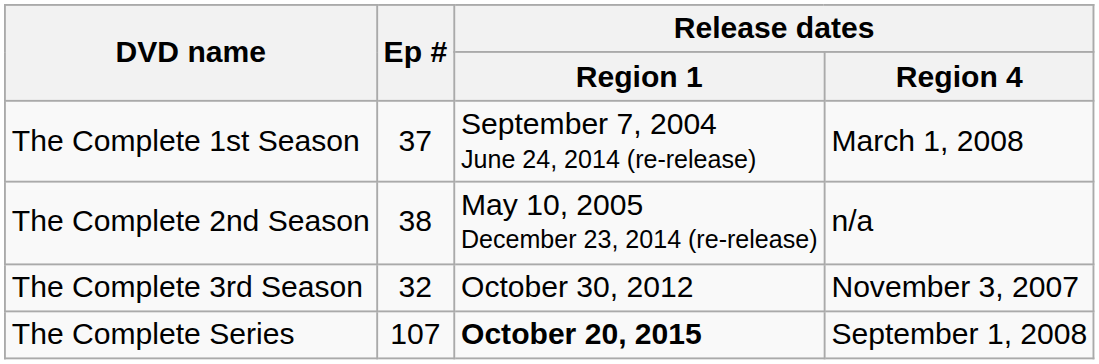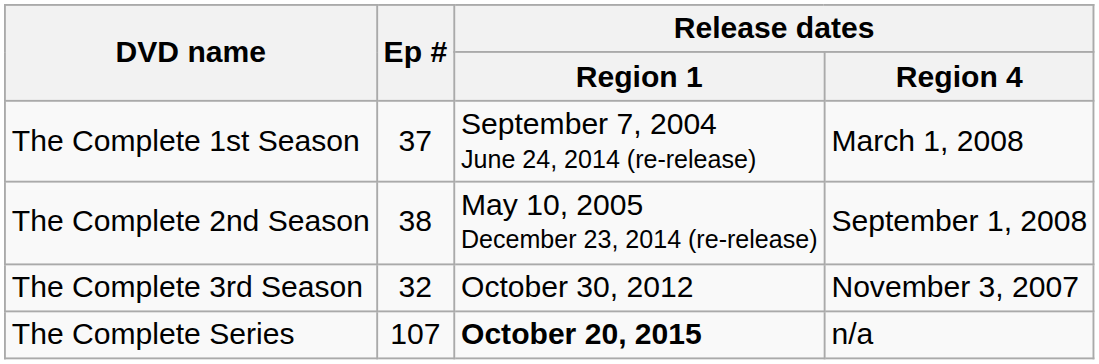The Complete 2nd Season | Release dates / Region 4: n/a -> September 1, 2008
The Complete Series | Release dates / Region 4: September 1, 2008 -> n/a
